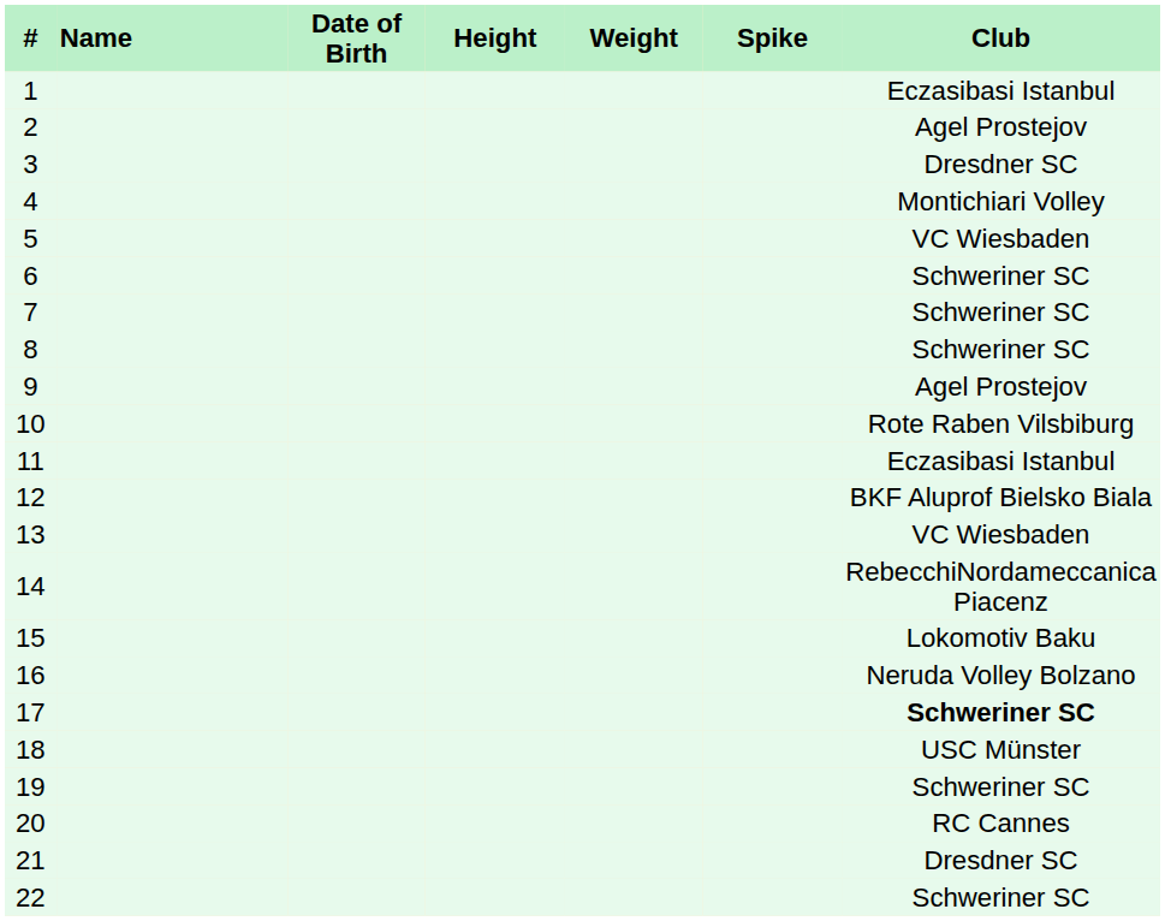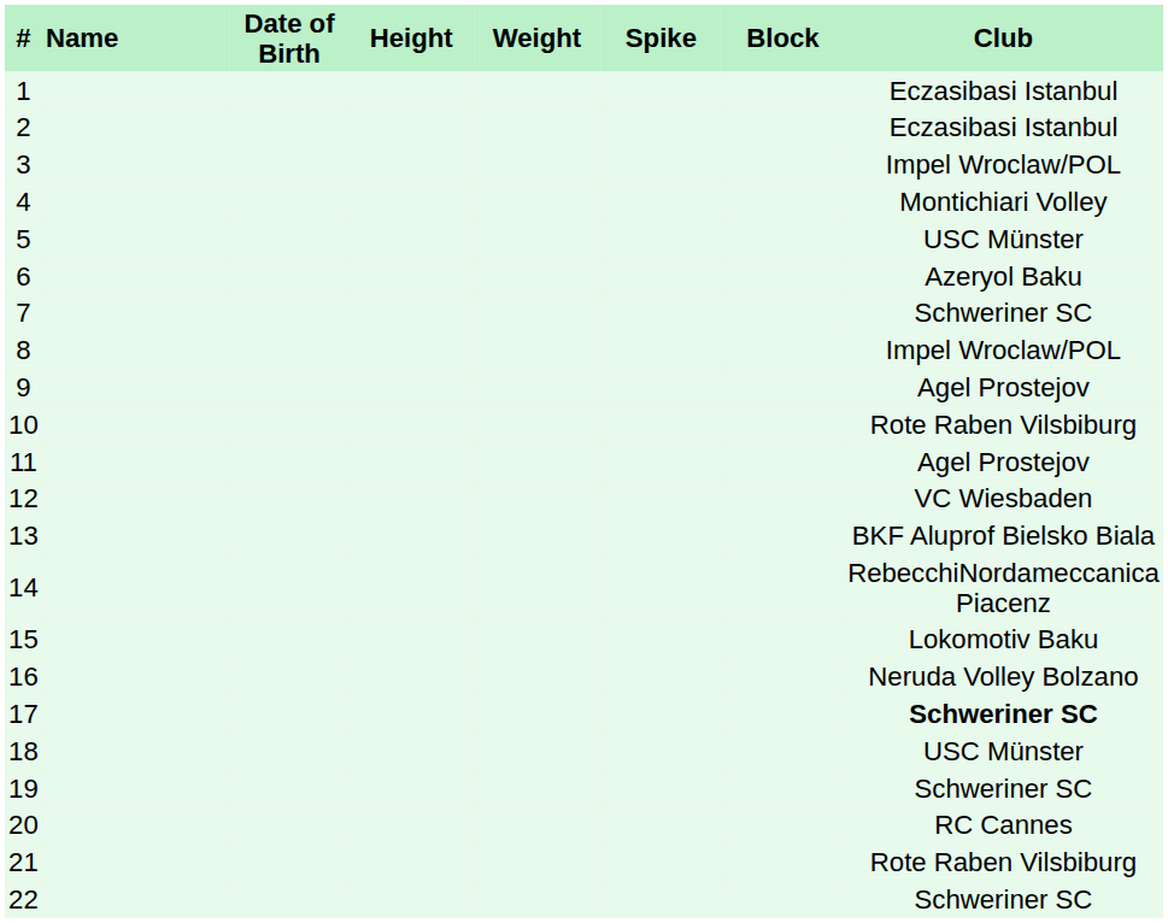+ column: Block
2 | Club: Agel Prostejov -> Eczasibasi Istanbul
3 | Club: Dresdner SC -> Impel Wroclaw/POL
5 | Club: VC Wiesbaden -> USC Münster
6 | Club: Schweriner SC -> Azeryol Baku
8 | Club: Schweriner SC -> Impel Wroclaw/POL
11 | Club: Eczasibasi Istanbul -> Agel Prostejov
12 | Club: BKF Aluprof Bielsko Biala -> VC Wiesbaden
13 | Club: VC Wiesbaden -> BKF Aluprof Bielsko Biala
21 | Club: Dresdner SC -> Rote Raben Vilsbiburg
